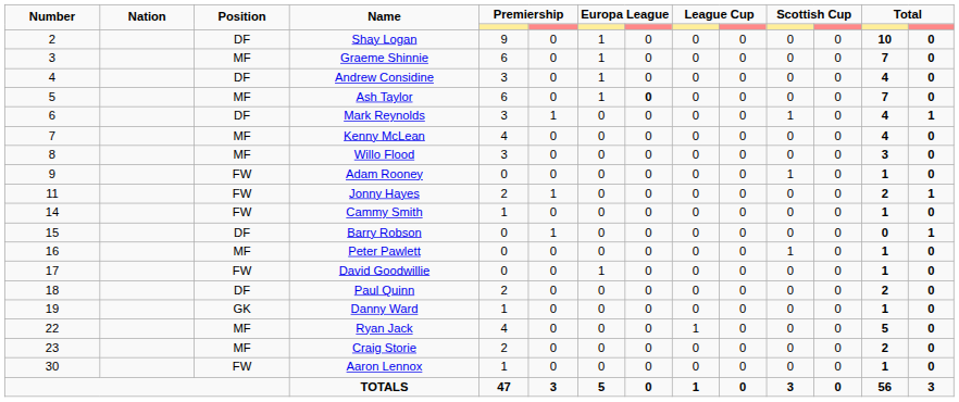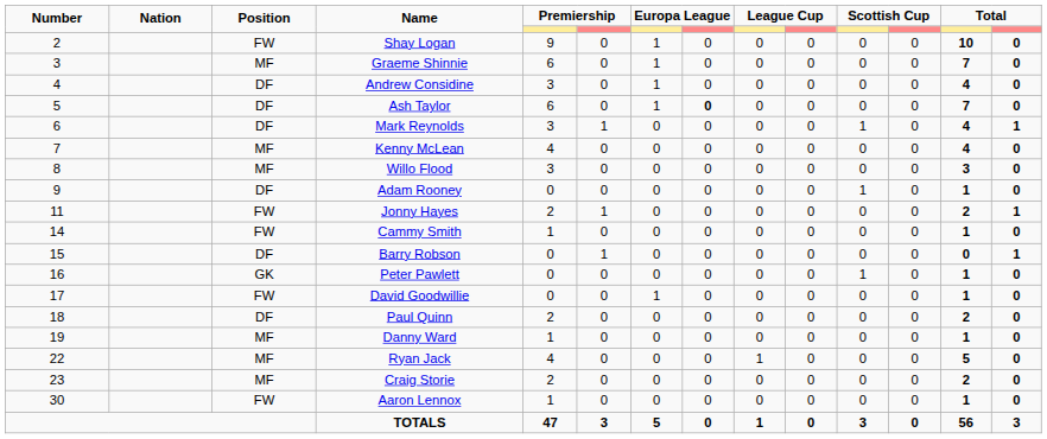Shay Logan | Position: DF -> FW
Ash Taylor | Position: MF -> DF
Adam Rooney | Position: FW -> DF
Peter Pawlett | Position: MF -> GK
Danny Ward | Position: GK -> MF
